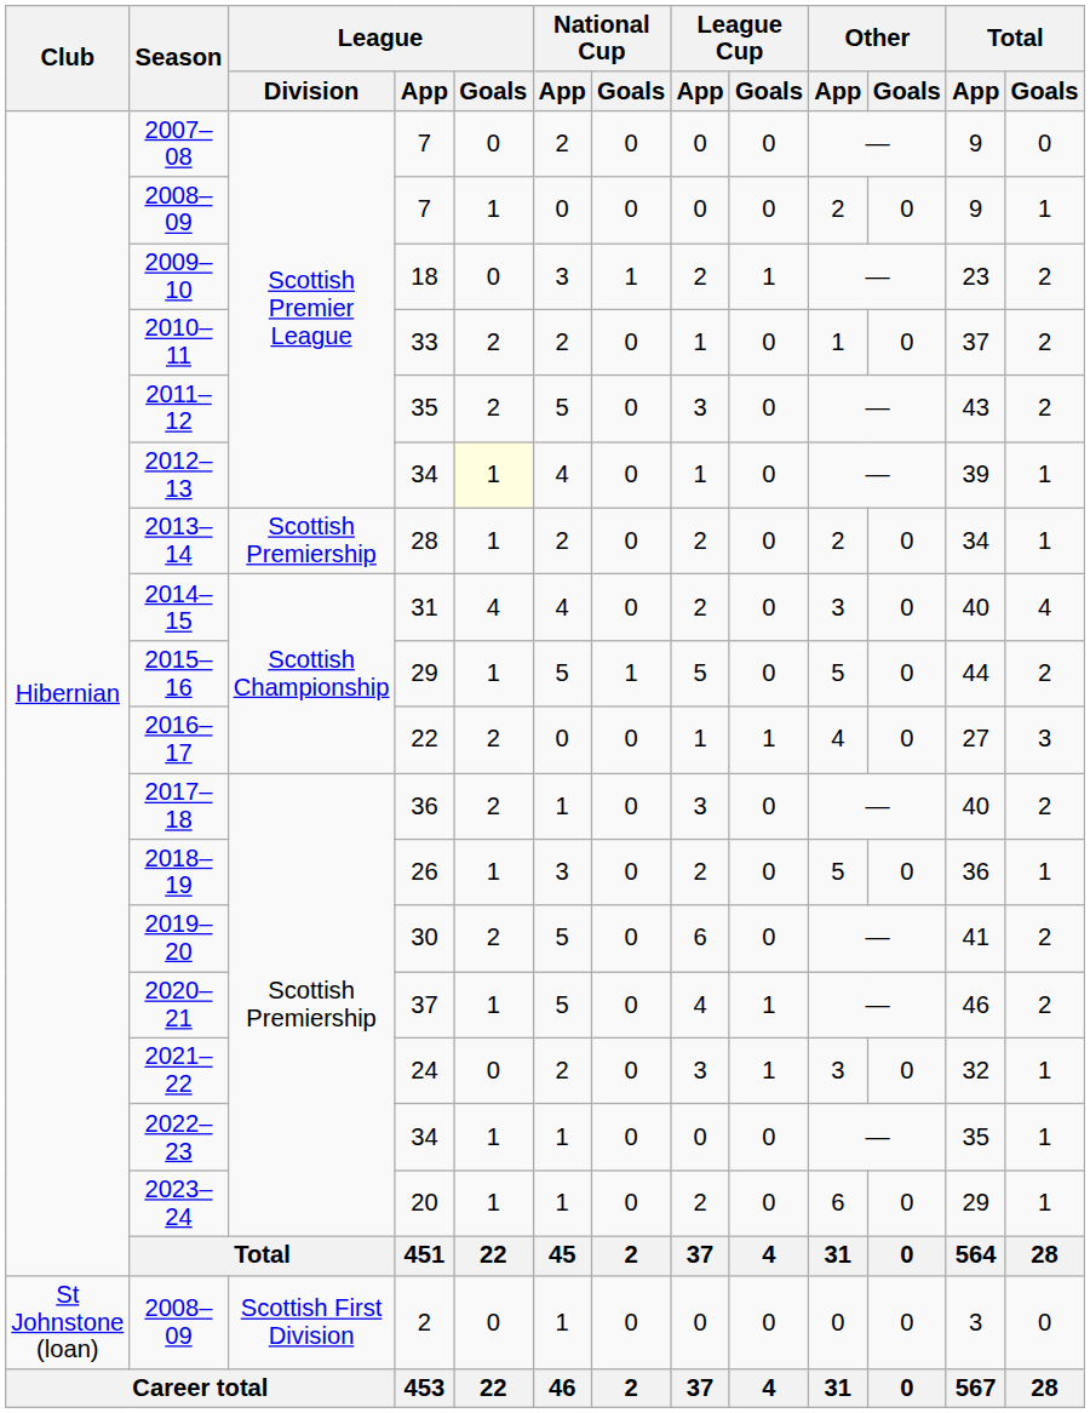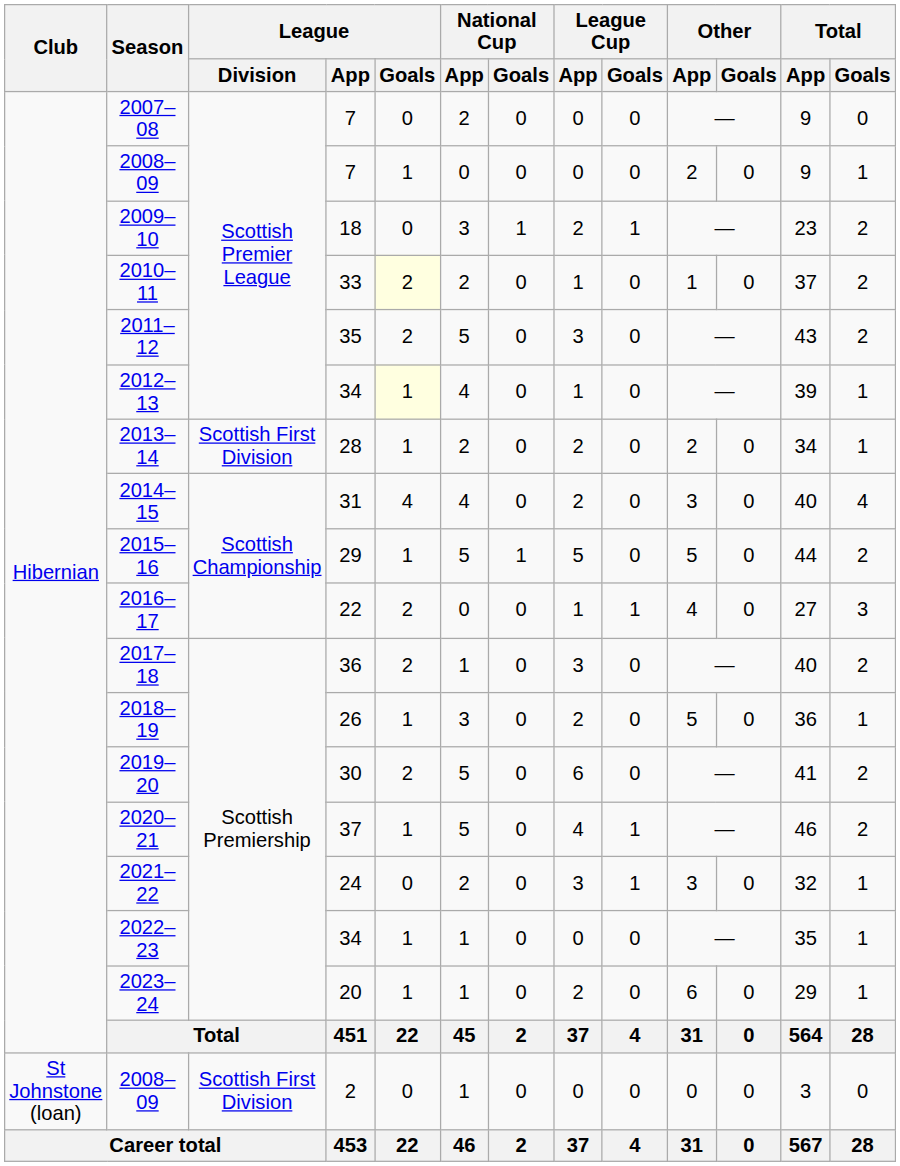2010–11 | League / Goals: no background -> lightyellow background
2013–14 | League / Division: Scottish Premiership -> Scottish First Division
